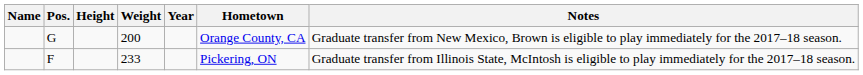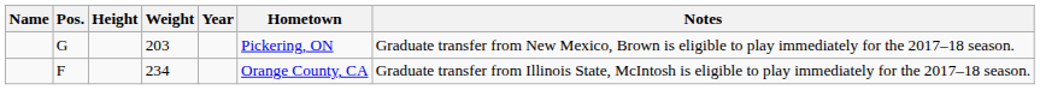G | Weight: 200 -> 203
G | Hometown: Orange County, CA -> Pickering, ON
F | Weight: 233 -> 234
F | Hometown: Pickering, ON -> Orange County, CA
